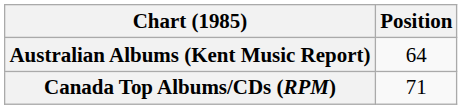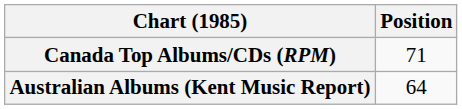rows swapped: Australian Albums (Kent Music Report) <-> Canada Top Albums/CDs (RPM)
